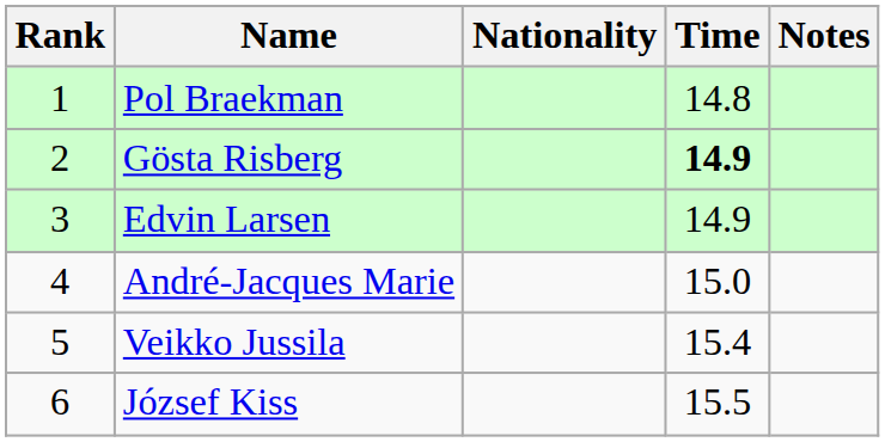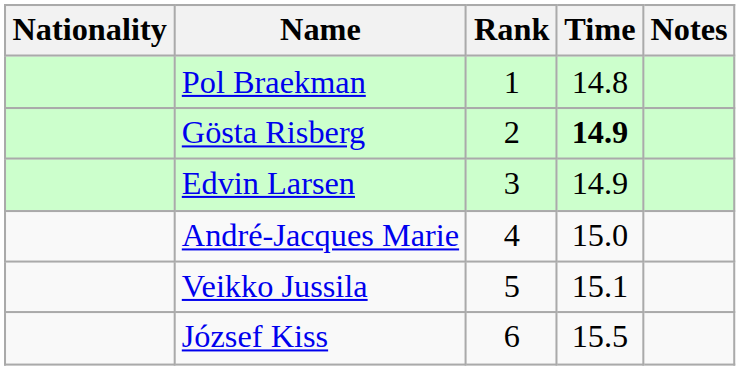columns swapped: Rank <-> Nationality
Veikko Jussila | Time: 15.4 -> 15.1
